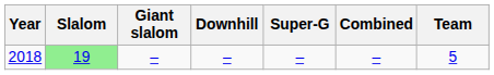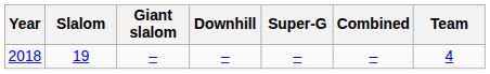2018 | Slalom: lightgreen background -> no background
2018 | Team: 5 -> 4
